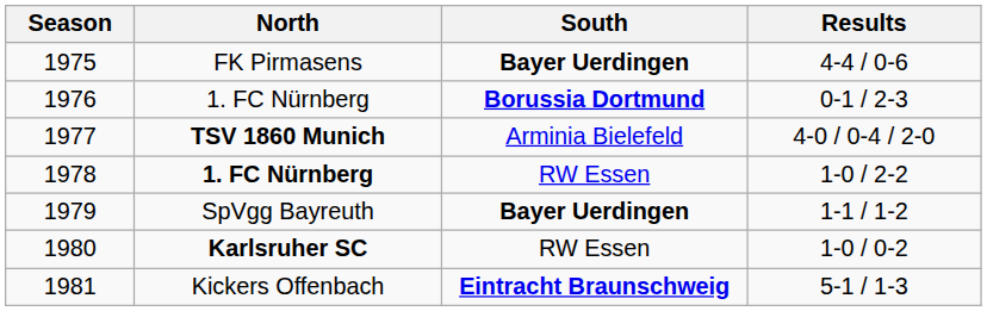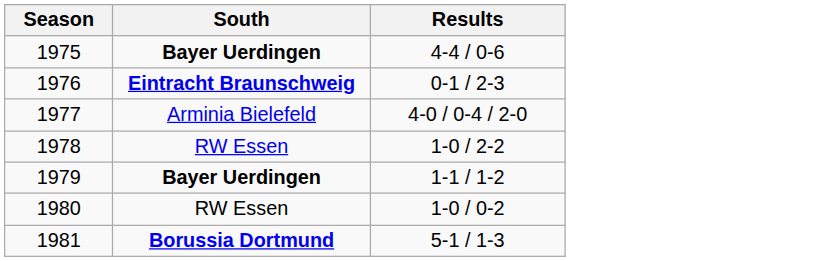- column: North | FK Pirmasens | 1. FC Nürnberg | TSV 1860 Munich | 1. FC Nürnberg | SpVgg Bayreuth | Karlsruher SC | Kickers Offenbach
1976 | South: Borussia Dortmund -> Eintracht Braunschweig
1981 | South: Eintracht Braunschweig -> Borussia Dortmund
